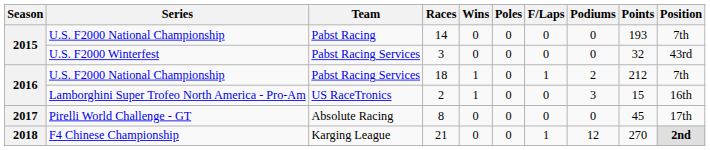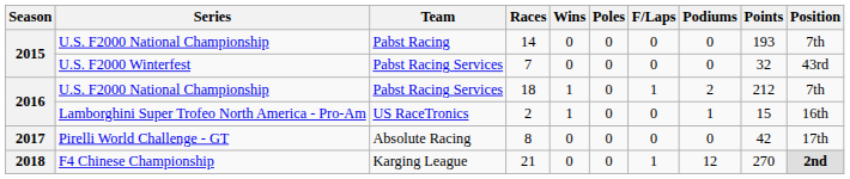U.S. F2000 Winterfest | Races: 3 -> 7
Lamborghini Super Trofeo North America - Pro-Am | Podiums: 3 -> 1
Pirelli World Challenge - GT | Points: 45 -> 42
